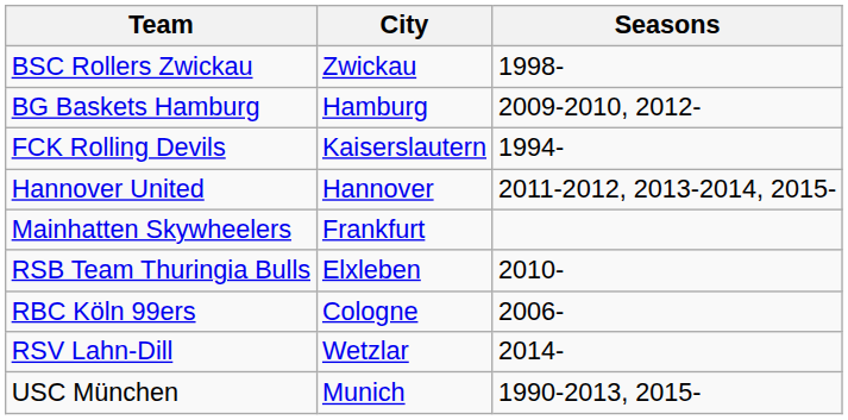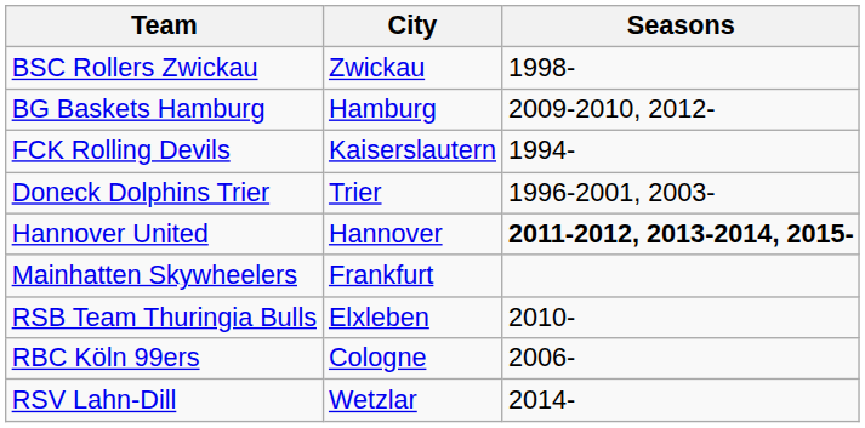+ row: Doneck Dolphins Trier | Trier | 1996-2001, 2003-
Hannover United | Seasons: normal -> bold
- row: USC München | Munich | 1990-2013, 2015-
